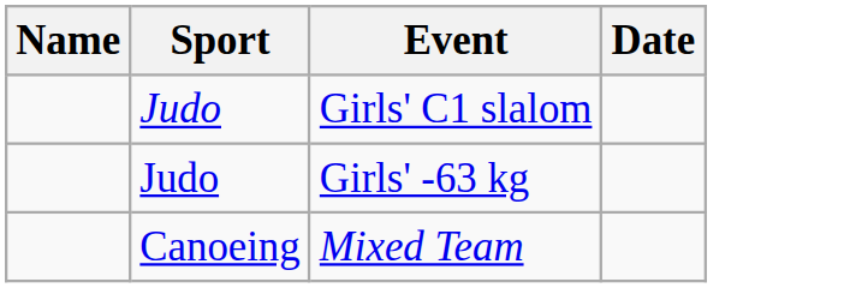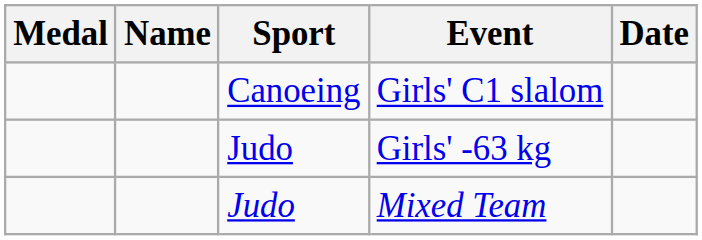+ column: Medal
Girls' C1 slalom | Sport: Judo -> Canoeing
Mixed Team | Sport: Canoeing -> Judo
